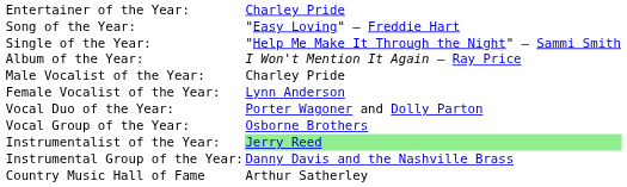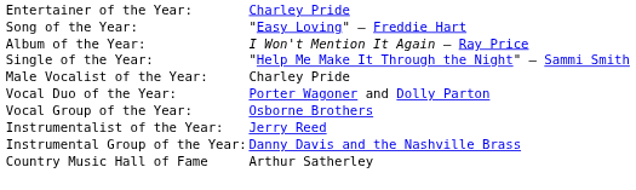rows swapped: Single of the Year: <-> Album of the Year:
- row: Female Vocalist of the Year: | Lynn Anderson
Instrumentalist of the Year: | column 2: lightgreen background -> no background
